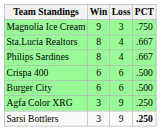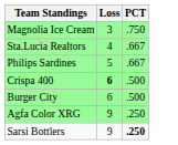- column: Win | 9 | 8 | 8 | 6 | 6 | 3 | 3
Philips Sardines | Loss: 4 -> 5
Crispa 400 | Loss: normal -> bold
